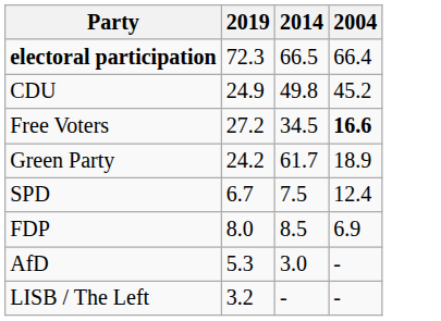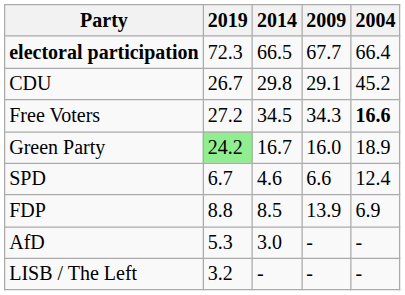+ column: 2009 | 67.7 | 29.1 | 34.3 | 16.0 | 6.6 | 13.9 | - | -
CDU | 2019: 24.9 -> 26.7
CDU | 2014: 49.8 -> 29.8
Green Party | 2019: no background -> lightgreen background
Green Party | 2014: 61.7 -> 16.7
SPD | 2014: 7.5 -> 4.6
FDP | 2019: 8.0 -> 8.8
